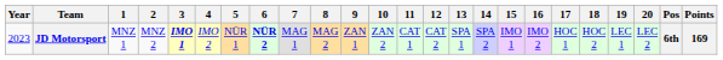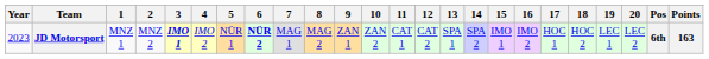JD Motorsport | Points: 169 -> 163
